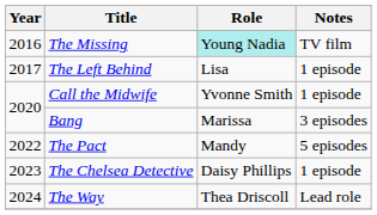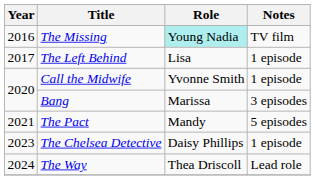The Pact | Year: 2022 -> 2021
